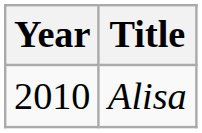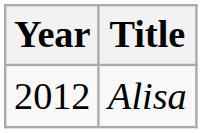Alisa | Year: 2010 -> 2012
